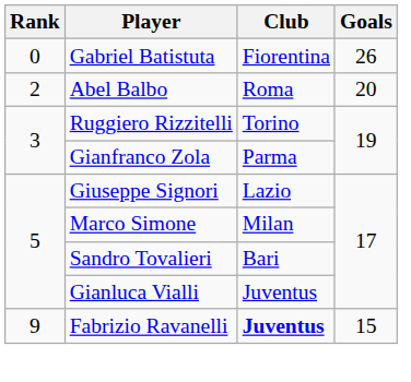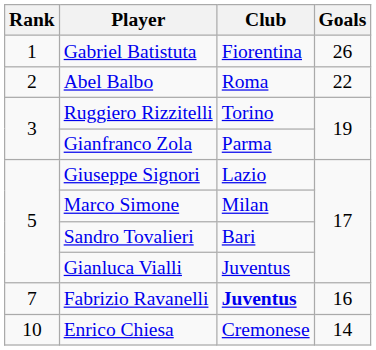Gabriel Batistuta | Rank: 0 -> 1
Abel Balbo | Goals: 20 -> 22
Fabrizio Ravanelli | Rank: 9 -> 7
Fabrizio Ravanelli | Goals: 15 -> 16
+ row: 10 | Enrico Chiesa | Cremonese | 14
